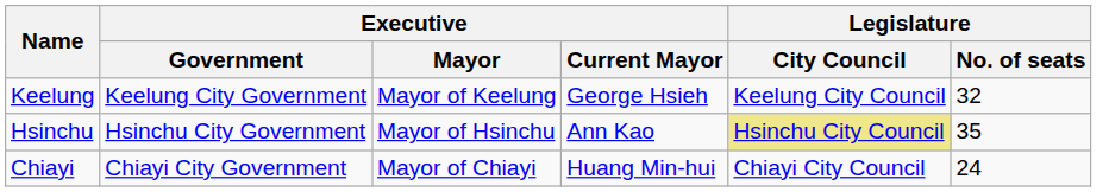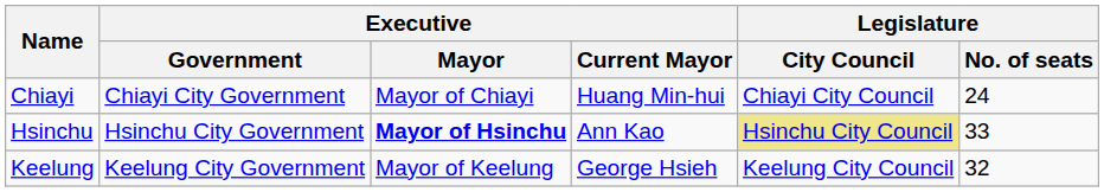rows swapped: Chiayi <-> Keelung
Hsinchu | Executive / Mayor: normal -> bold
Hsinchu | Legislature / No. of seats: 35 -> 33
